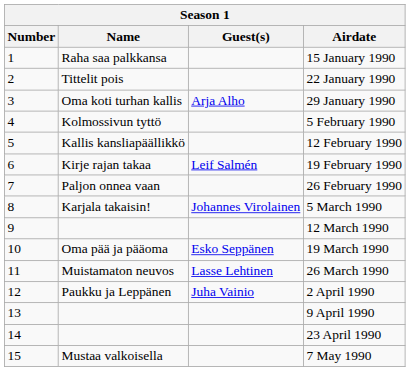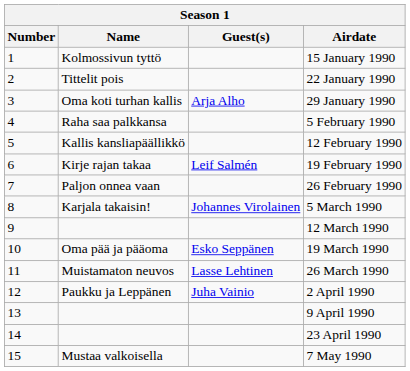15 January 1990 | Name: Raha saa palkkansa -> Kolmossivun tyttö
5 February 1990 | Name: Kolmossivun tyttö -> Raha saa palkkansa
